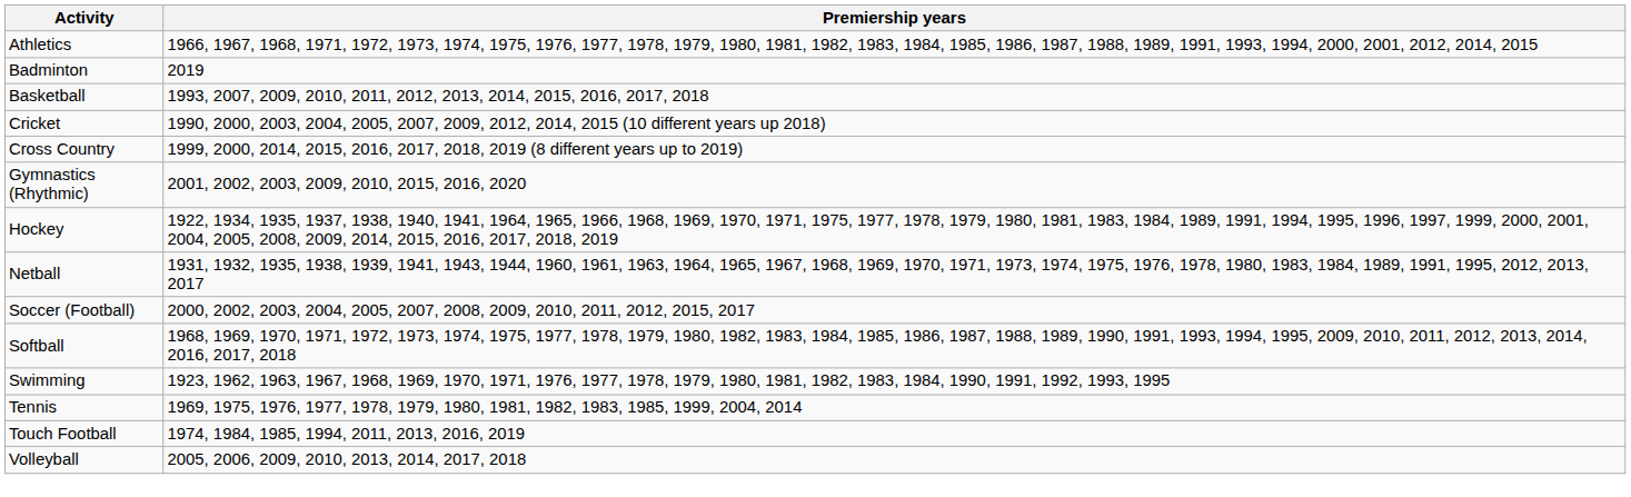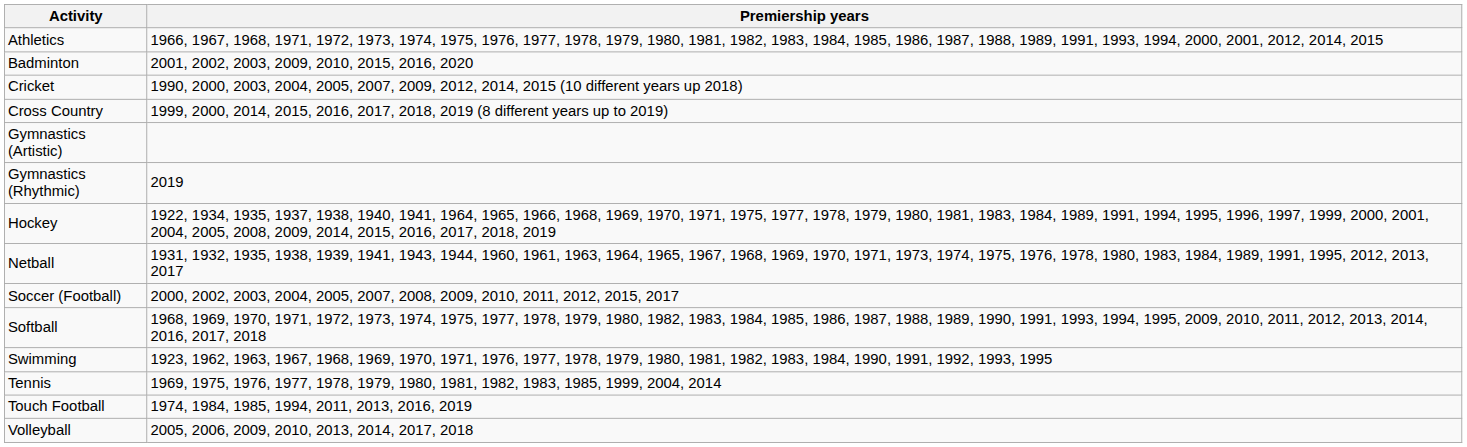Badminton | Premiership years: 2019 -> 2001, 2002, 2003, 2009, 2010, 2015, 2016, 2020
- row: Basketball | 1993, 2007, 2009, 2010, 2011, 2012, 2013, 2014, 2015, 2016, 2017, 2018
+ row: Gymnastics (Artistic)
Gymnastics (Rhythmic) | Premiership years: 2001, 2002, 2003, 2009, 2010, 2015, 2016, 2020 -> 2019
